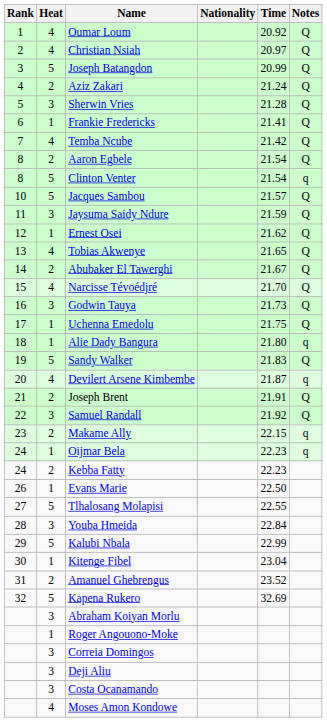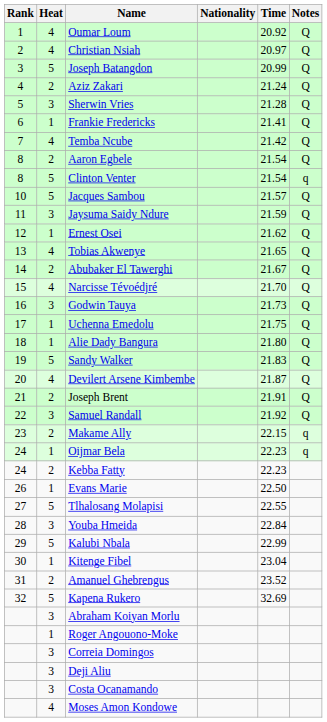Alie Dady Bangura | Notes: q -> Q
Devilert Arsene Kimbembe | Notes: q -> Q
